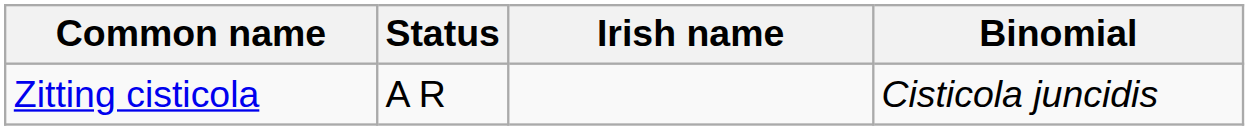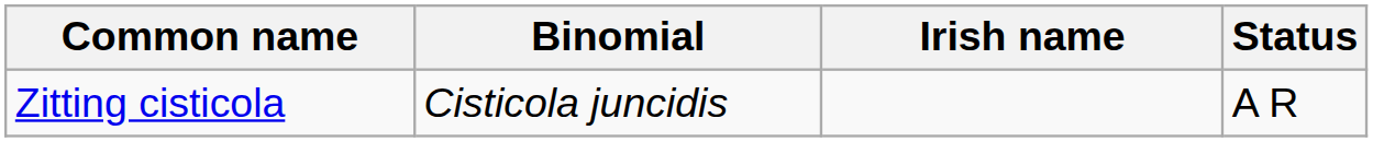columns swapped: Binomial <-> Status
